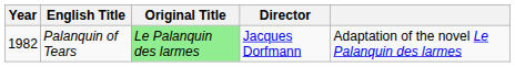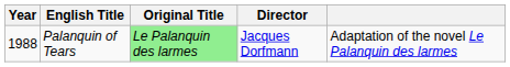Palanquin of Tears | Year: 1982 -> 1988
